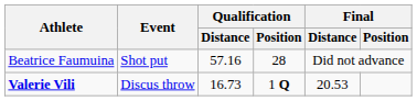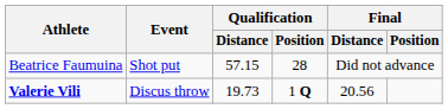Beatrice Faumuina | Qualification / Distance: 57.16 -> 57.15
Valerie Vili | Qualification / Distance: 16.73 -> 19.73
Valerie Vili | Final / Distance: 20.53 -> 20.56
